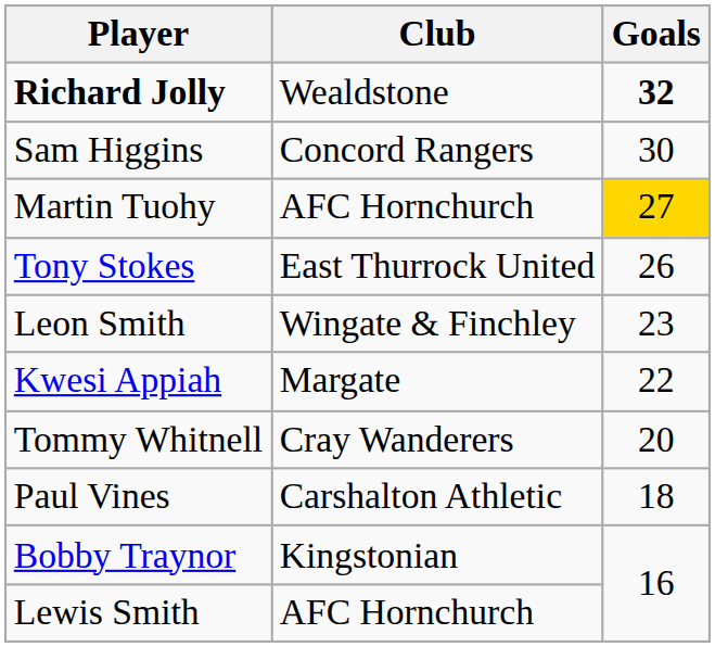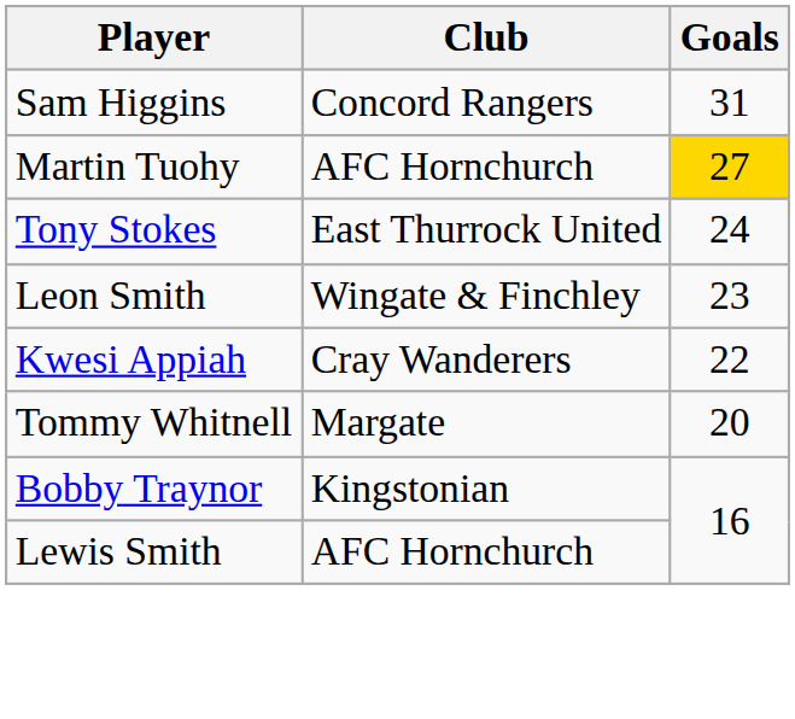- row: Richard Jolly | Wealdstone | 32
Sam Higgins | Goals: 30 -> 31
Tony Stokes | Goals: 26 -> 24
Kwesi Appiah | Club: Margate -> Cray Wanderers
Tommy Whitnell | Club: Cray Wanderers -> Margate
- row: Paul Vines | Carshalton Athletic | 18
